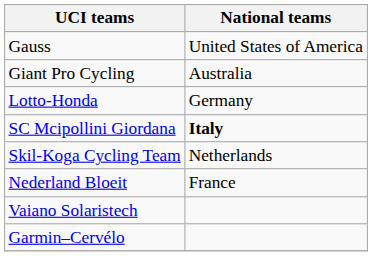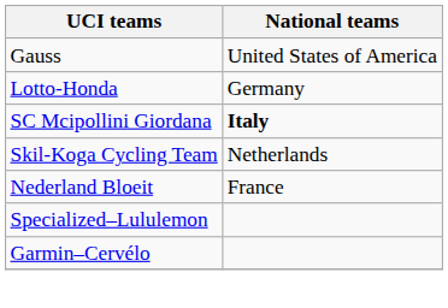- row: Giant Pro Cycling | Australia
- row: Vaiano Solaristech
+ row: Specialized–Lululemon
